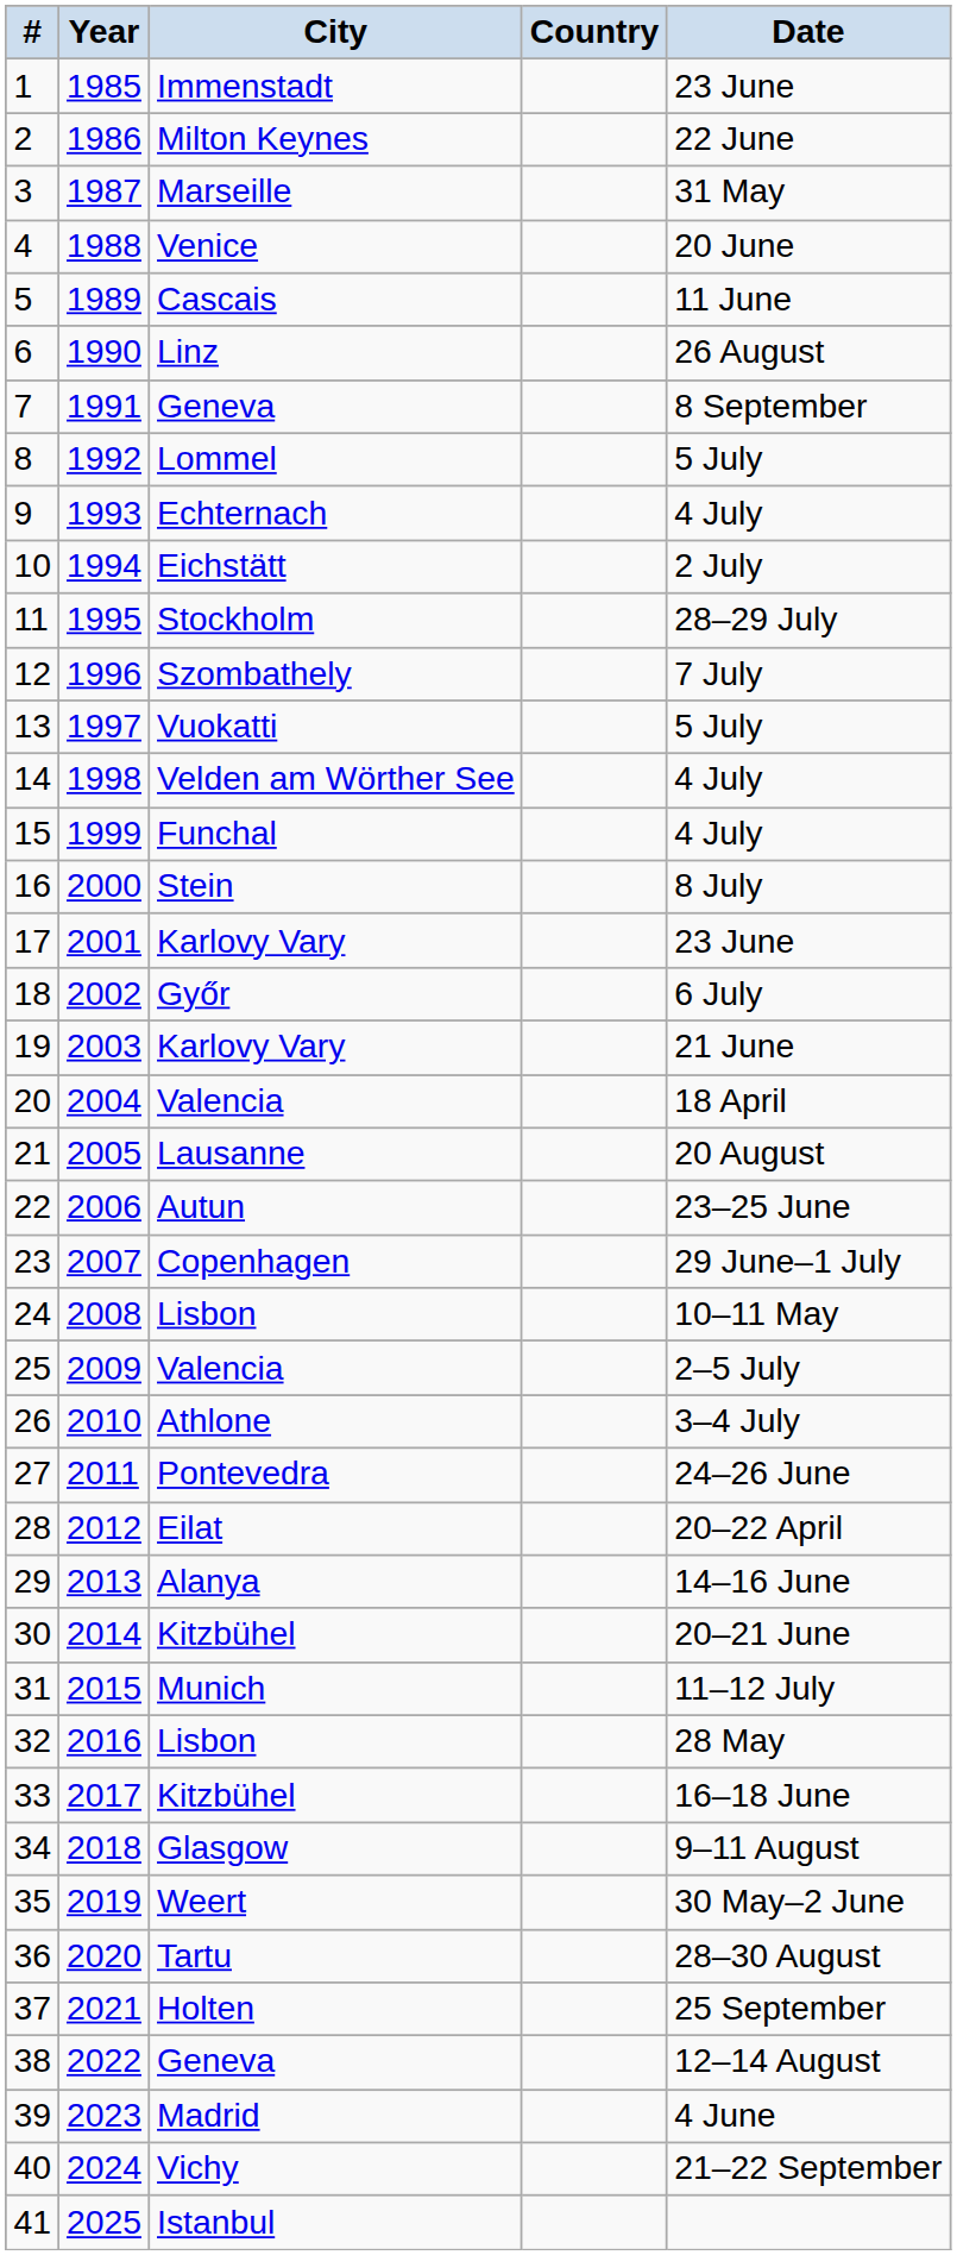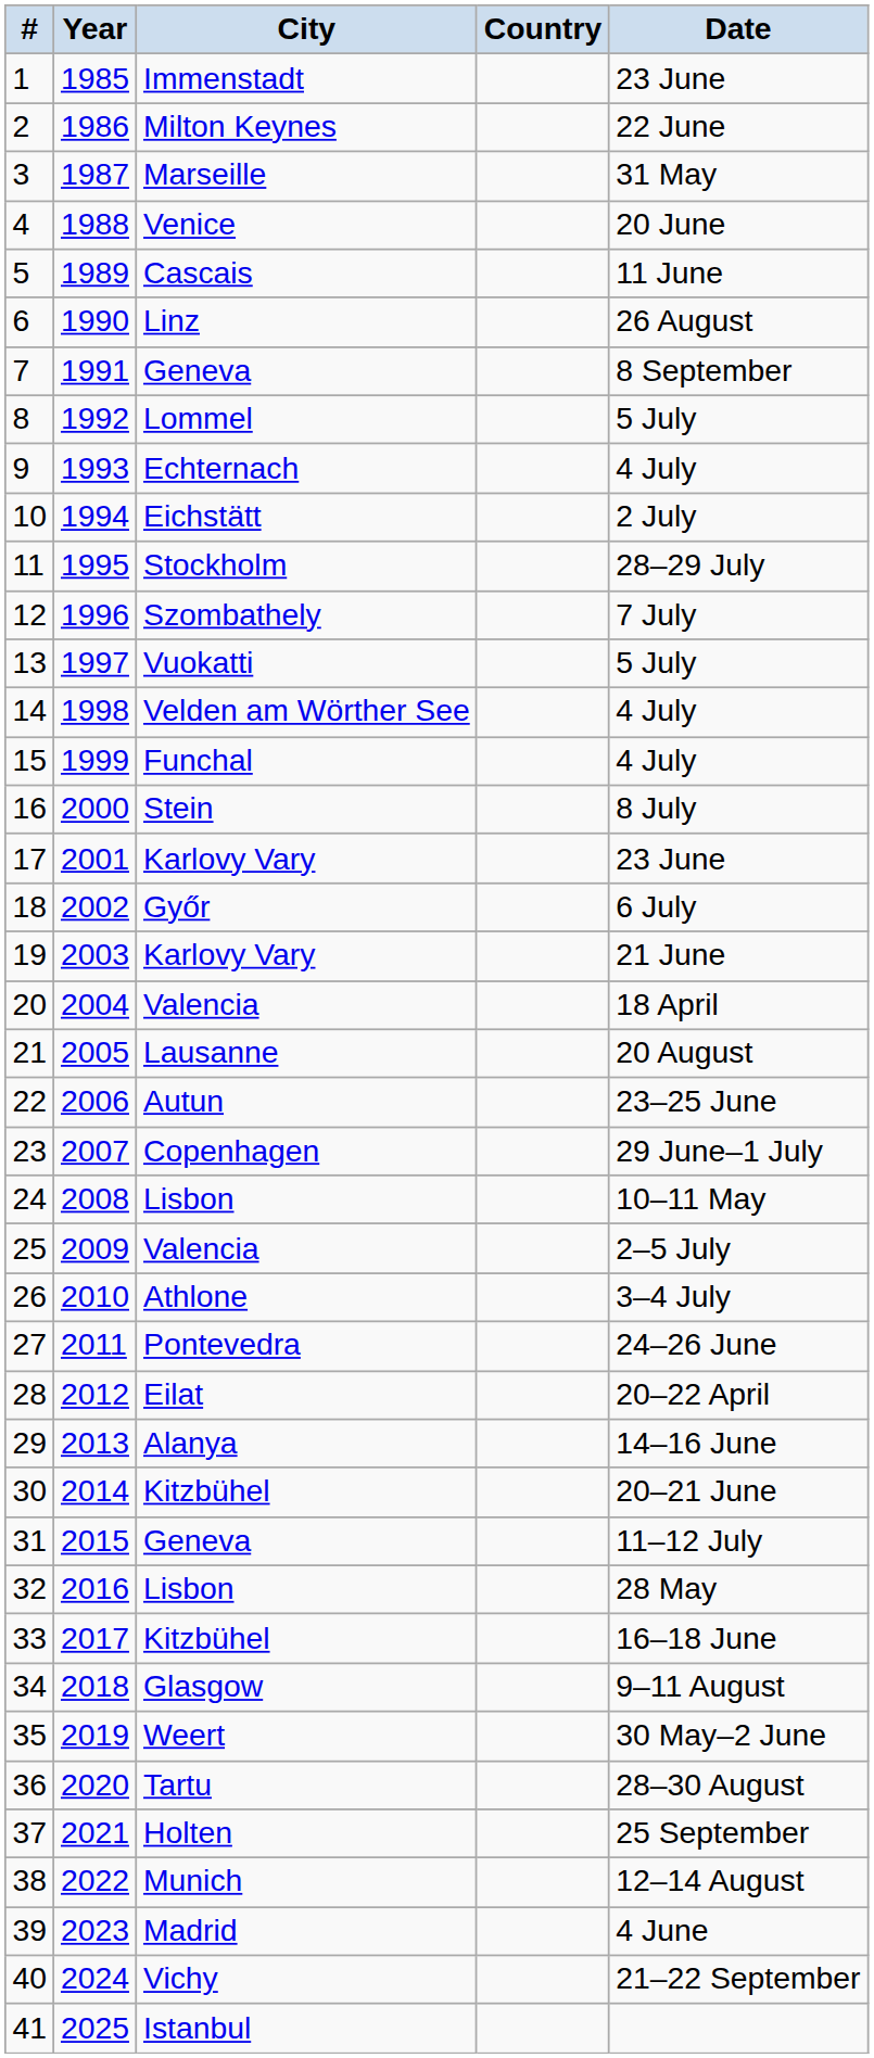31 | City: Munich -> Geneva
38 | City: Geneva -> Munich
